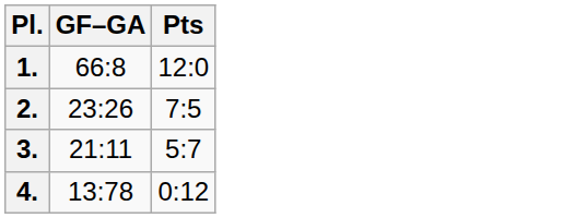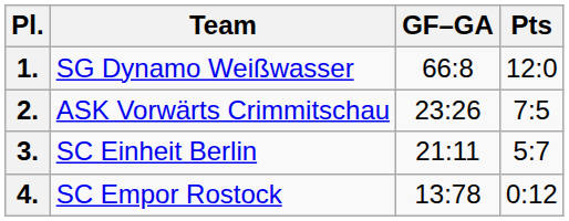+ column: Team | SG Dynamo Weißwasser | ASK Vorwärts Crimmitschau | SC Einheit Berlin | SC Empor Rostock
